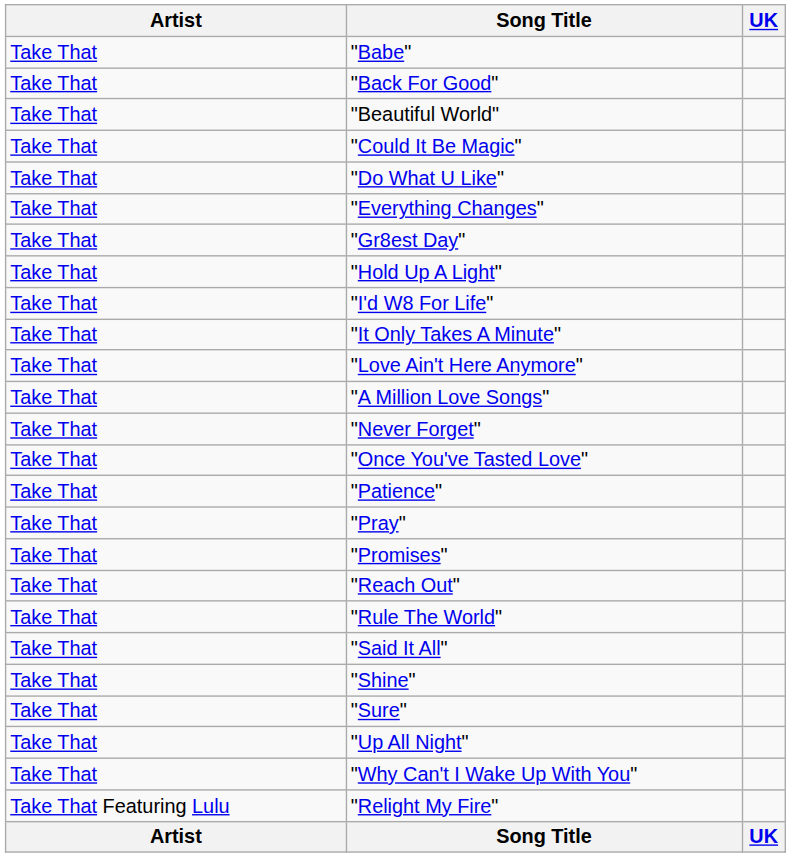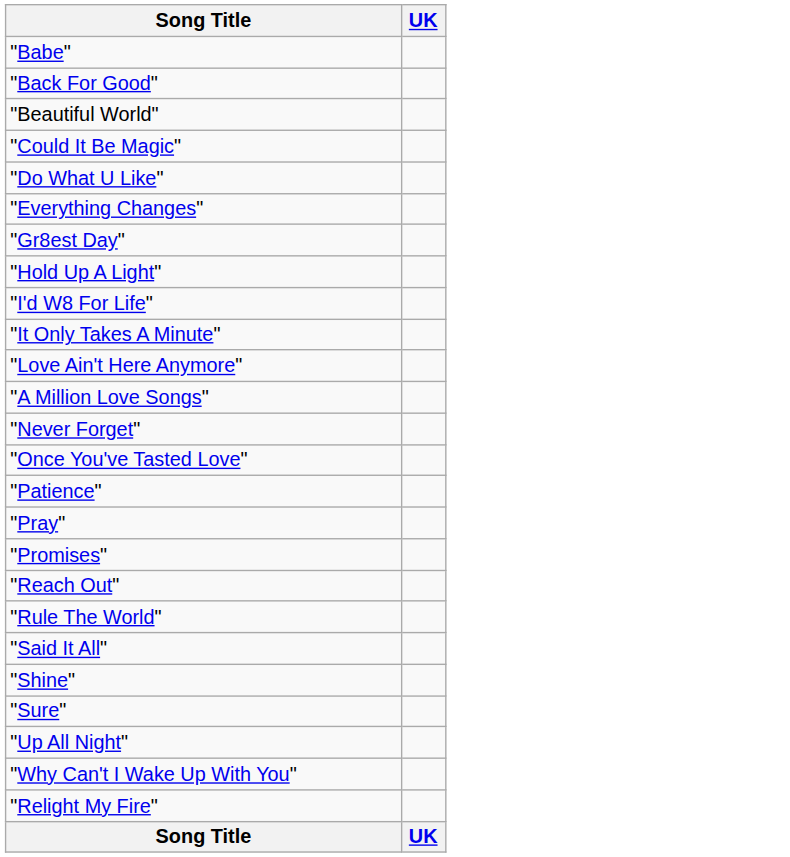- column: Artist | Take That | Take That | Take That | Take That | Take That | Take That | Take That | Take That | Take That | Take That | Take That | Take That | Take That | Take That | Take That | Take That | Take That | Take That | Take That | Take That | Take That | Take That | Take That | Take That | Take That Featuring Lulu | Artist
